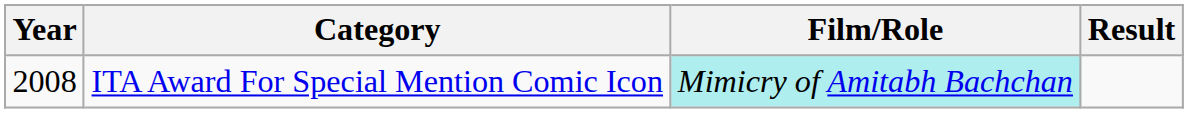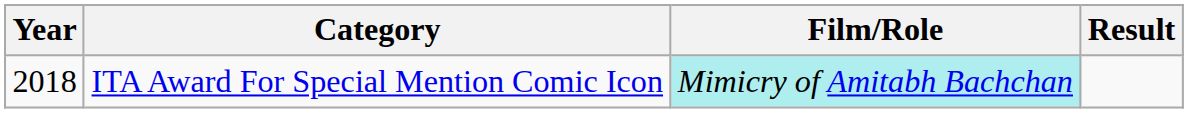ITA Award For Special Mention Comic Icon | Year: 2008 -> 2018
